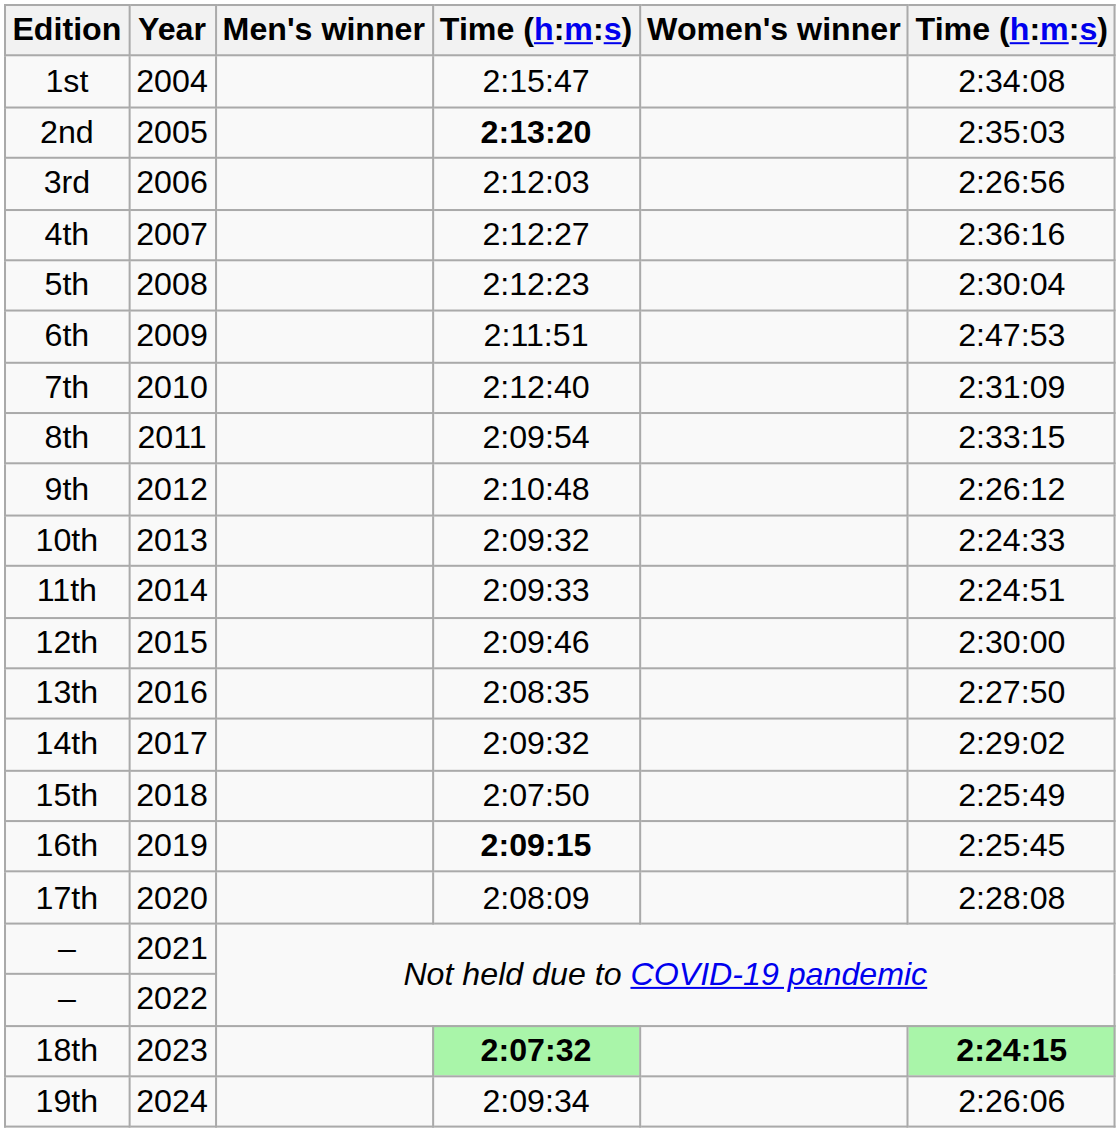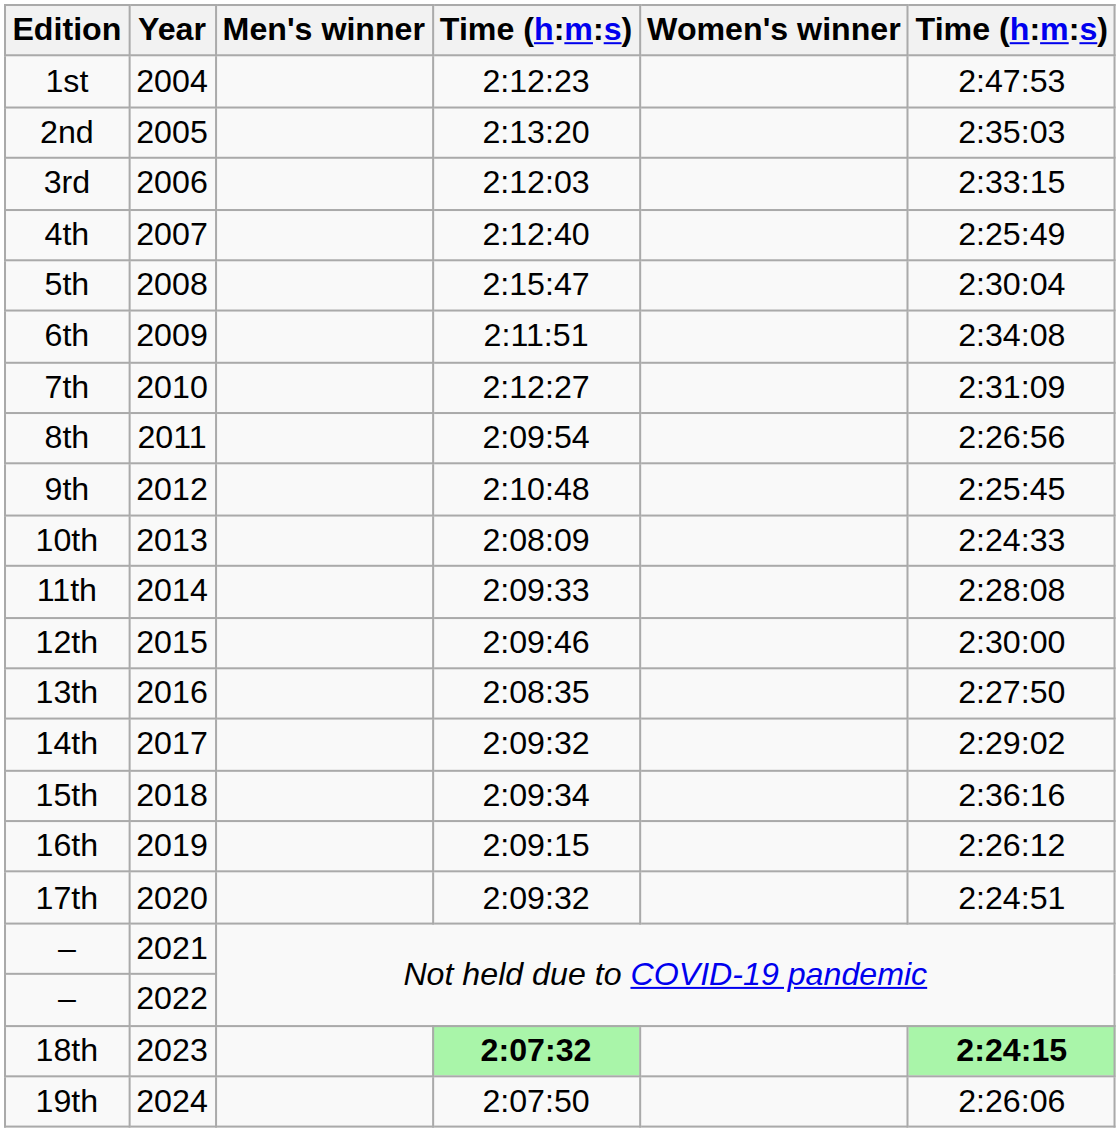1st | column 4: 2:15:47 -> 2:12:23
1st | column 6: 2:34:08 -> 2:47:53
2nd | column 4: bold -> normal
3rd | column 6: 2:26:56 -> 2:33:15
4th | column 4: 2:12:27 -> 2:12:40
4th | column 6: 2:36:16 -> 2:25:49
5th | column 4: 2:12:23 -> 2:15:47
6th | column 6: 2:47:53 -> 2:34:08
7th | column 4: 2:12:40 -> 2:12:27
8th | column 6: 2:33:15 -> 2:26:56
9th | column 6: 2:26:12 -> 2:25:45
10th | column 4: 2:09:32 -> 2:08:09
11th | column 6: 2:24:51 -> 2:28:08
15th | column 4: 2:07:50 -> 2:09:34
15th | column 6: 2:25:49 -> 2:36:16
16th | column 4: bold -> normal
16th | column 6: 2:25:45 -> 2:26:12
17th | column 4: 2:08:09 -> 2:09:32
17th | column 6: 2:28:08 -> 2:24:51
19th | column 4: 2:09:34 -> 2:07:50
